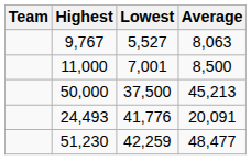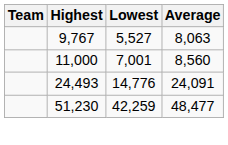11,000 | Average: 8,500 -> 8,560
- row: 50,000 | 37,500 | 45,213
24,493 | Lowest: 41,776 -> 14,776
24,493 | Average: 20,091 -> 24,091
